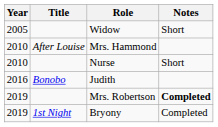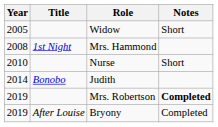Mrs. Hammond | Year: 2010 -> 2008
Mrs. Hammond | Title: After Louise -> 1st Night
Judith | Year: 2016 -> 2014
Bryony | Title: 1st Night -> After Louise
